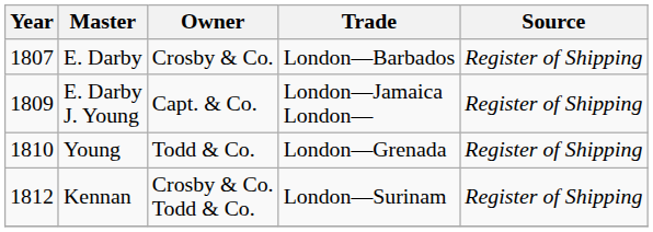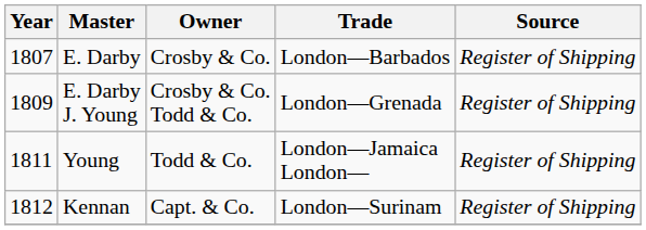E. Darby J. Young | Owner: Capt. & Co. -> Crosby & Co. Todd & Co.
E. Darby J. Young | Trade: London—Jamaica London— -> London—Grenada
Young | Year: 1810 -> 1811
Young | Trade: London—Grenada -> London—Jamaica London—
Kennan | Owner: Crosby & Co. Todd & Co. -> Capt. & Co.
